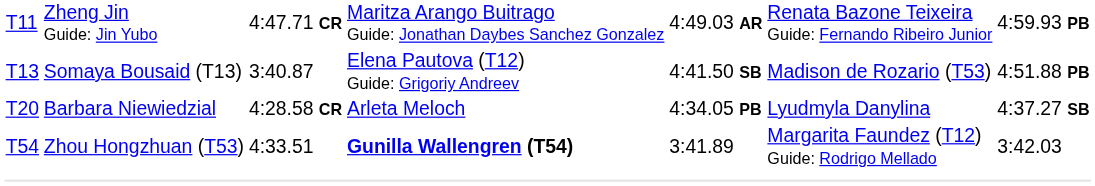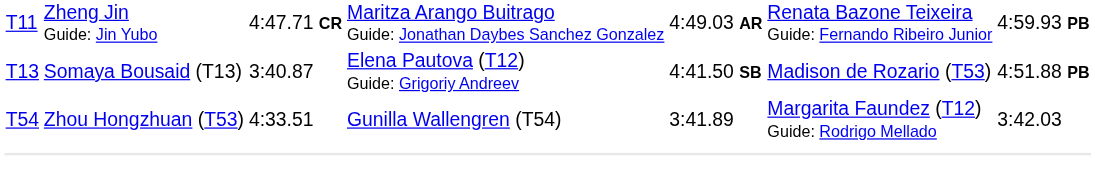- row: T20 | Barbara Niewiedzial | 4:28.58 CR | Arleta Meloch | 4:34.05 PB | Lyudmyla Danylina | 4:37.27 SB
T54 | column 4: bold -> normal
